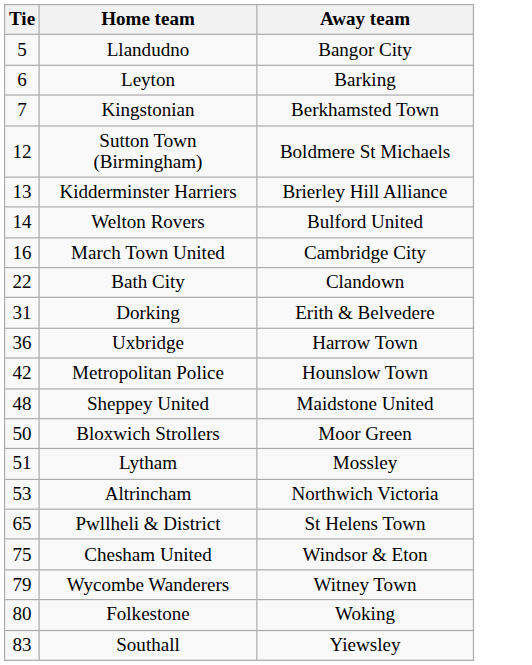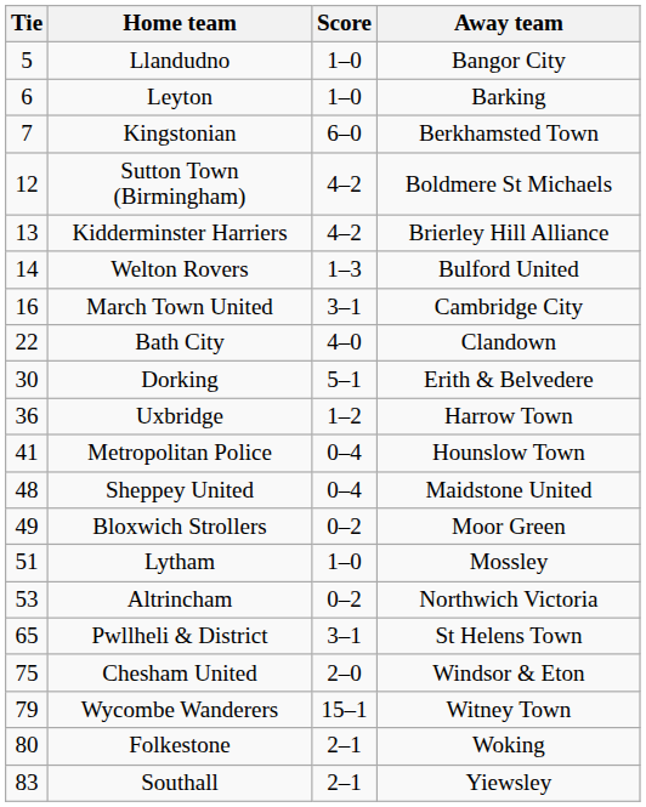+ column: Score | 1–0 | 1–0 | 6–0 | 4–2 | 4–2 | 1–3 | 3–1 | 4–0 | 5–1 | 1–2 | 0–4 | 0–4 | 0–2 | 1–0 | 0–2 | 3–1 | 2–0 | 15–1 | 2–1 | 2–1
Dorking | Tie: 31 -> 30
Metropolitan Police | Tie: 42 -> 41
Bloxwich Strollers | Tie: 50 -> 49
